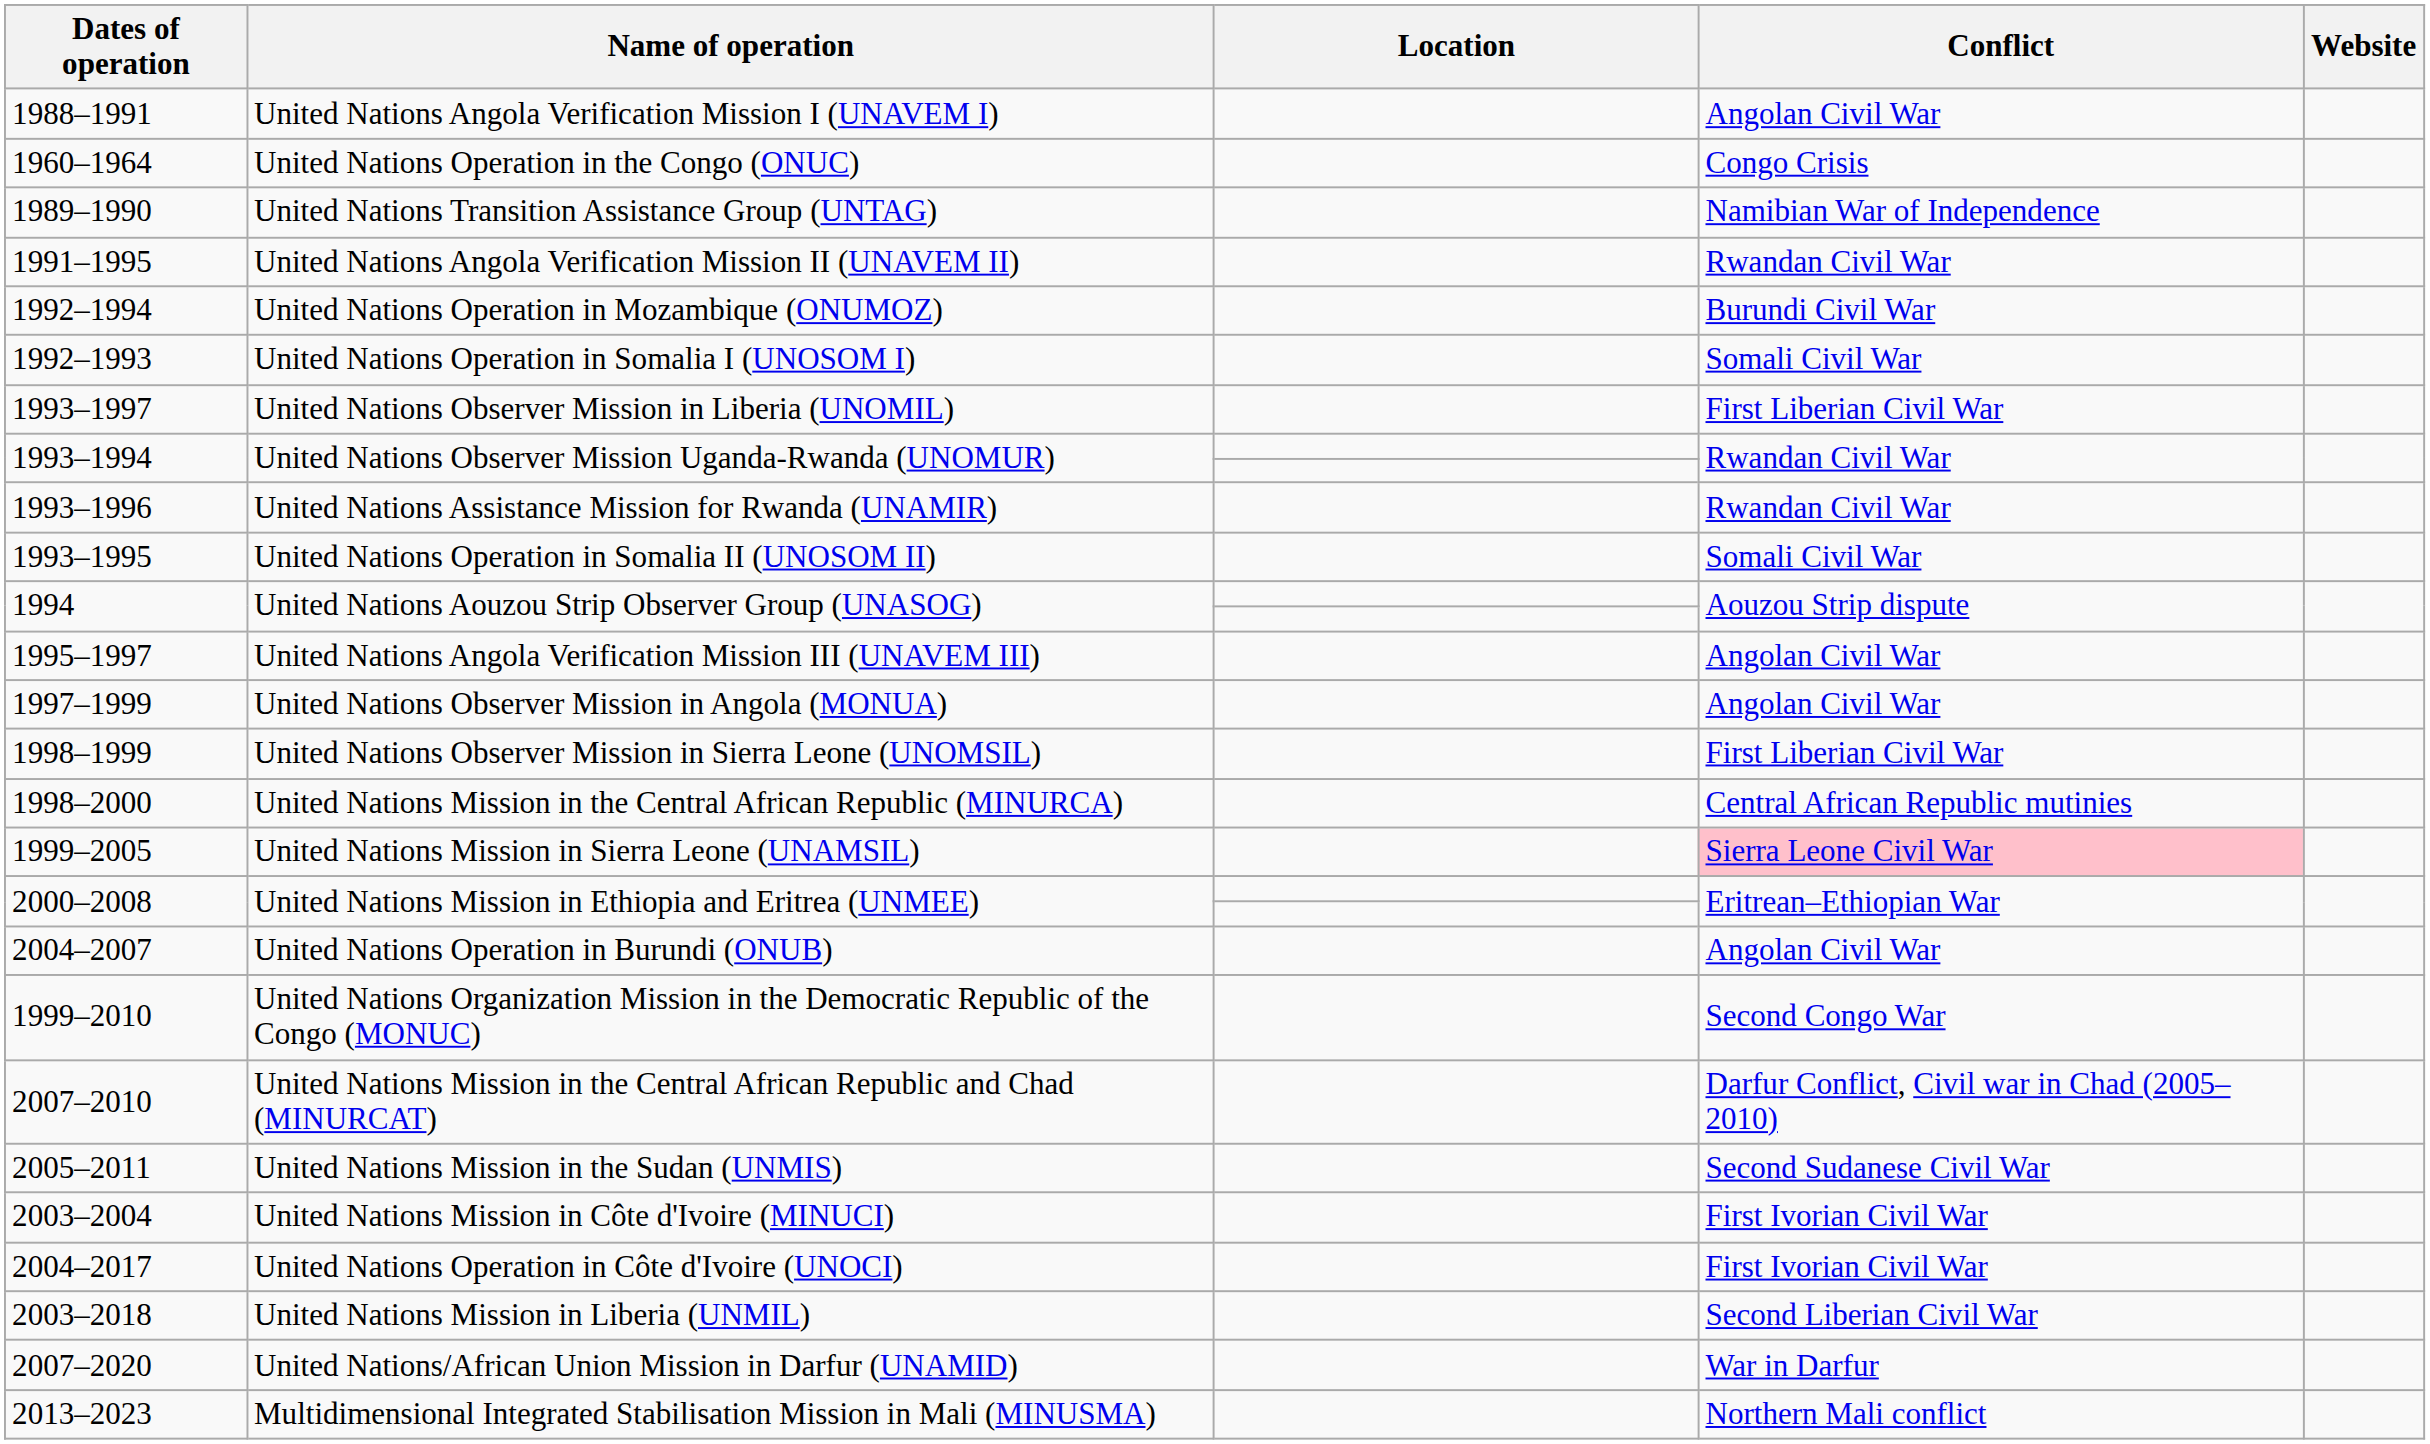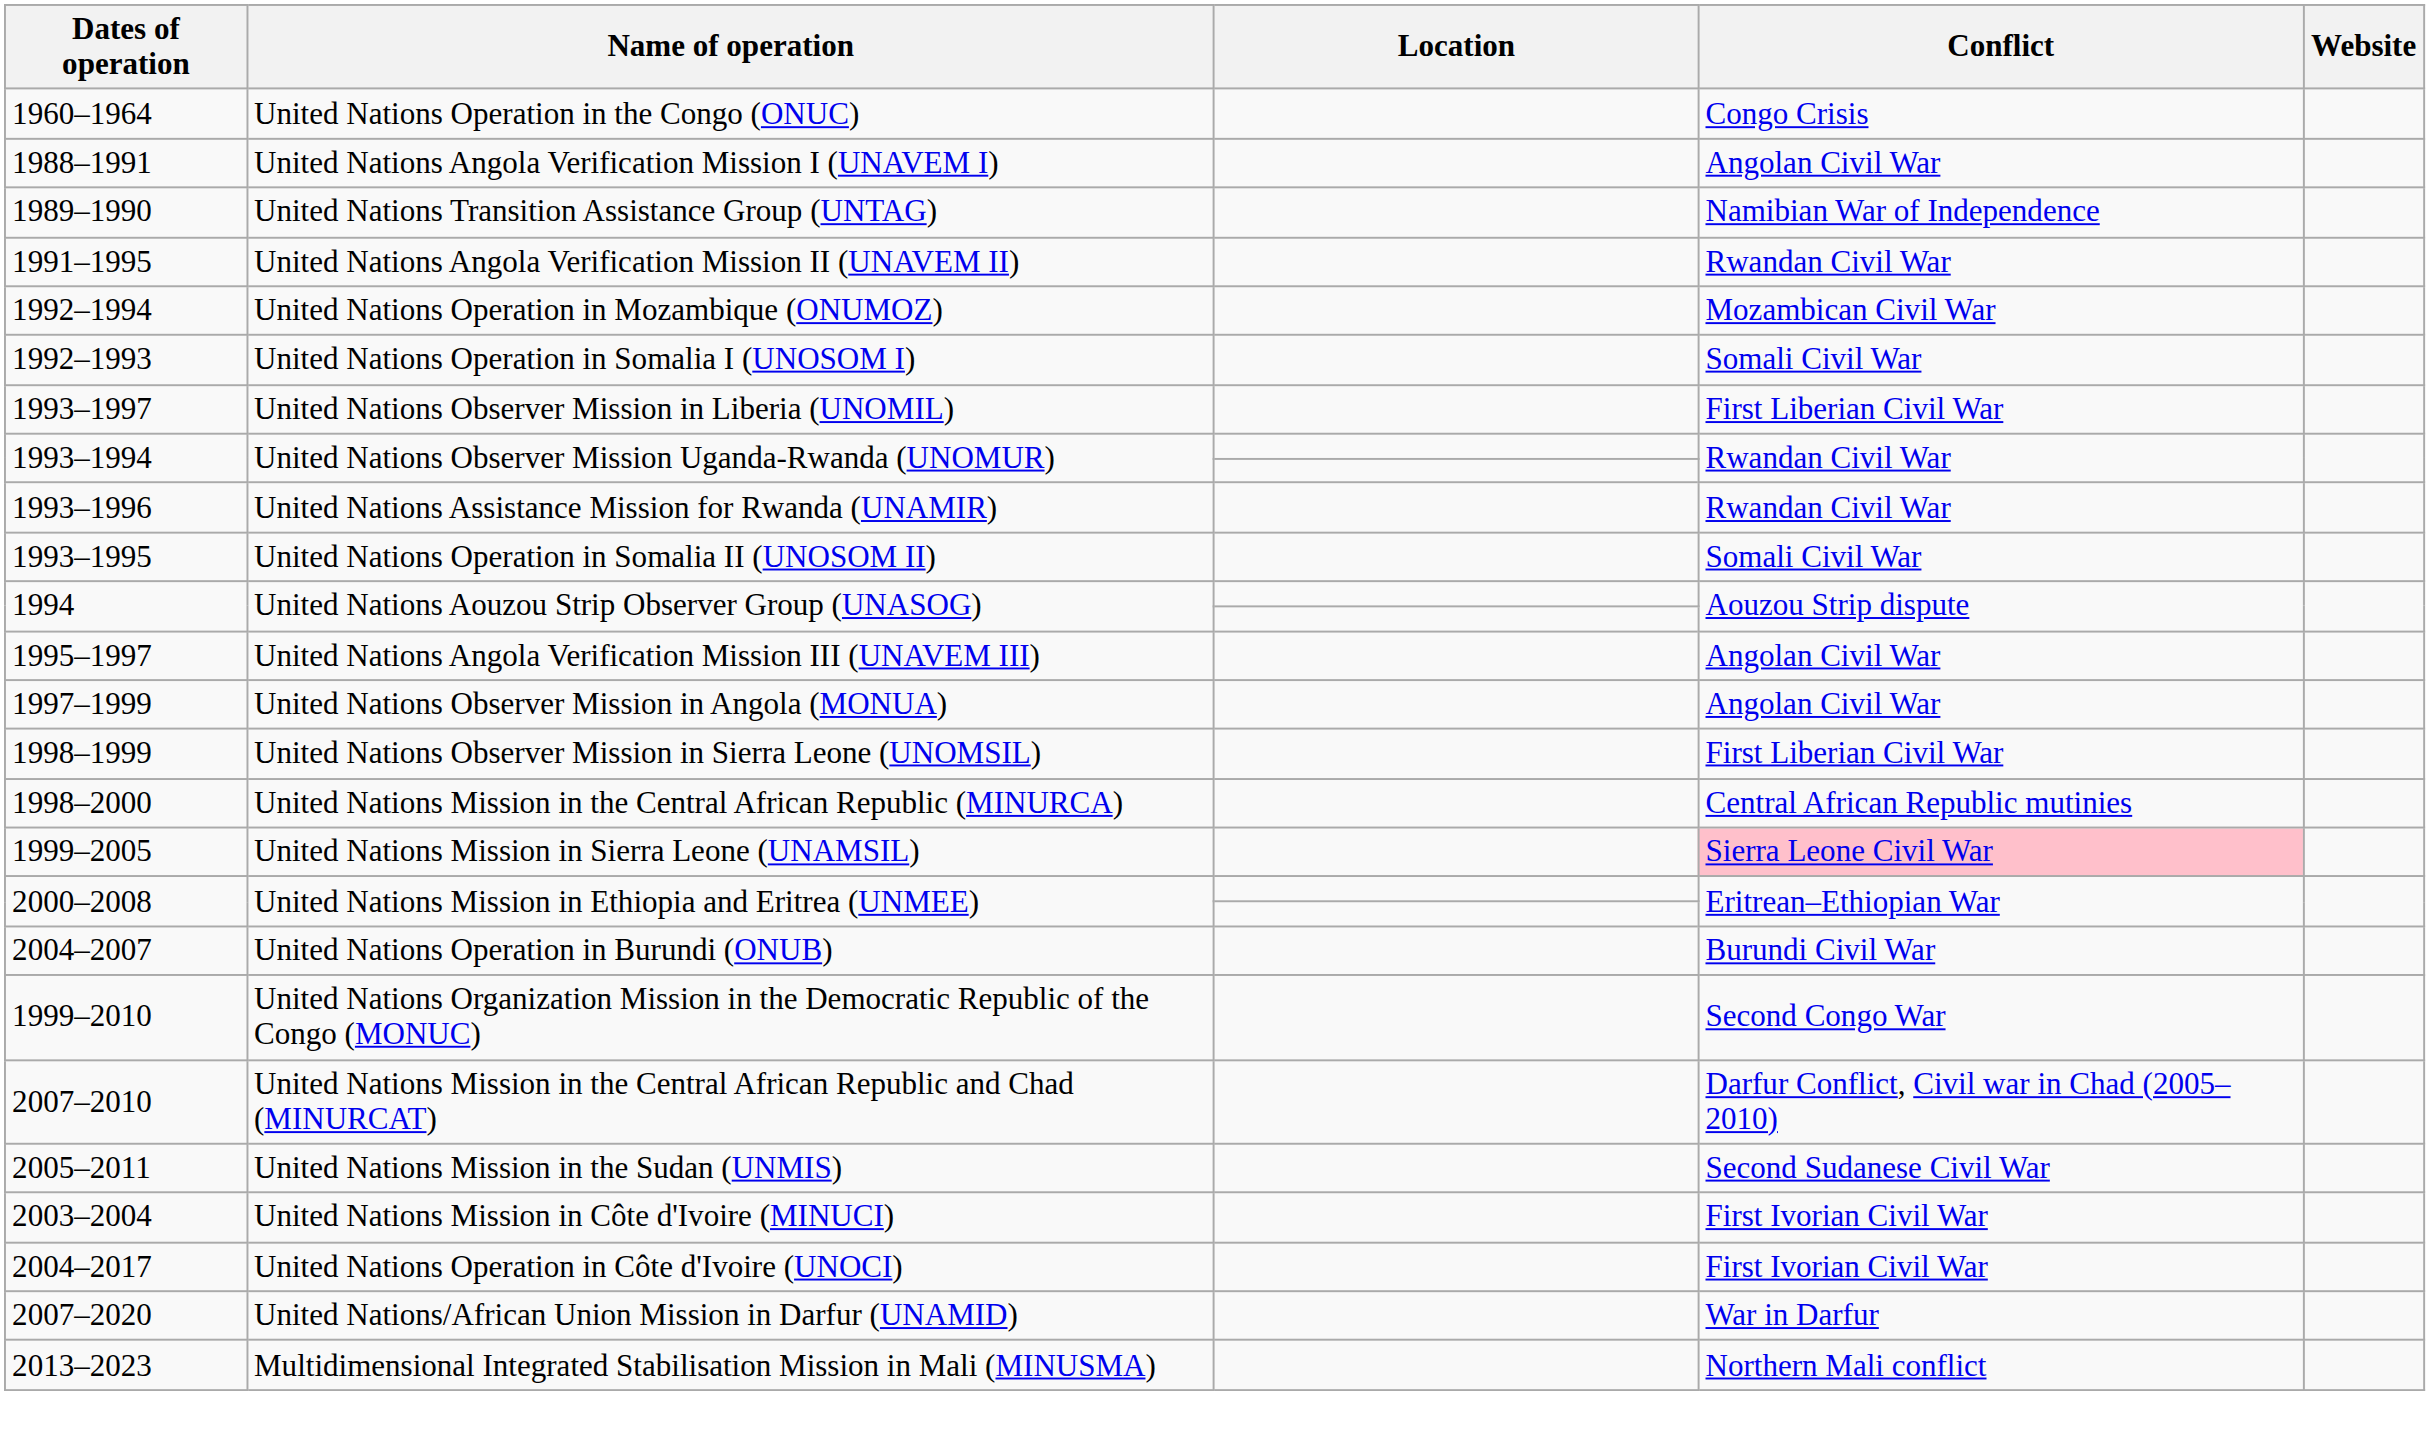rows swapped: 1960–1964 <-> 1988–1991
1992–1994 | Conflict: Burundi Civil War -> Mozambican Civil War
2004–2007 | Conflict: Angolan Civil War -> Burundi Civil War
- row: 2003–2018 | United Nations Mission in Liberia (UNMIL) | Second Liberian Civil War
